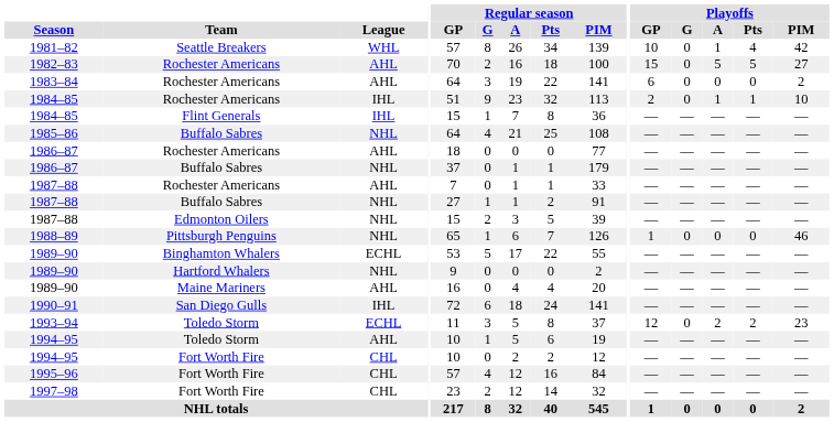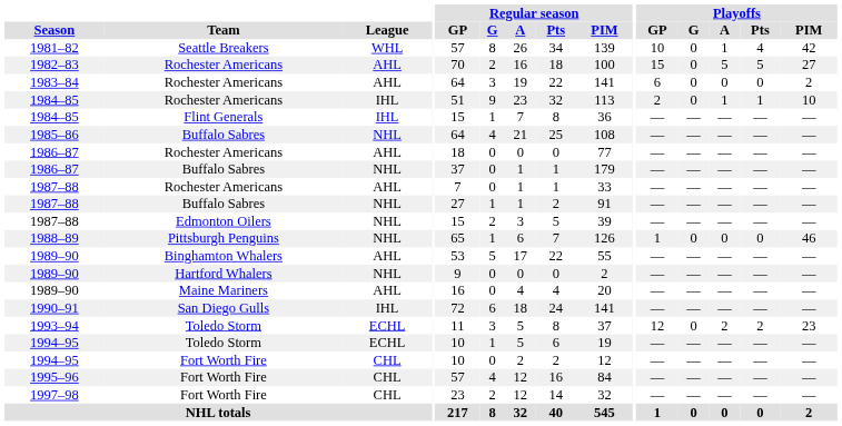1989–90 / Binghamton Whalers | League: ECHL -> AHL
1994–95 / Toledo Storm | League: AHL -> ECHL
